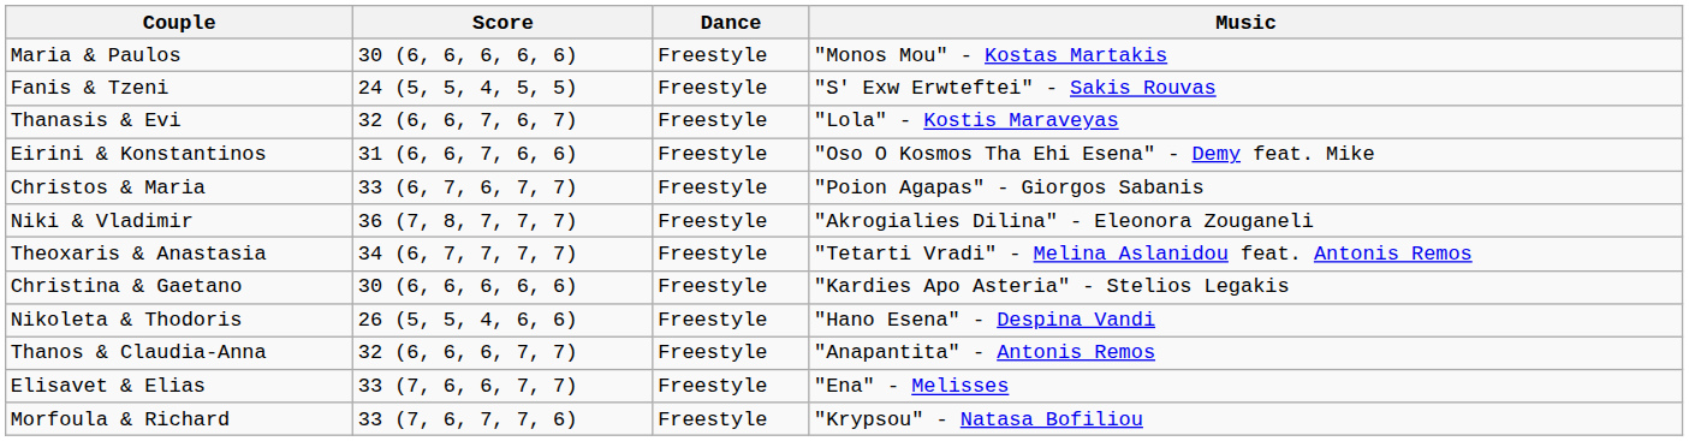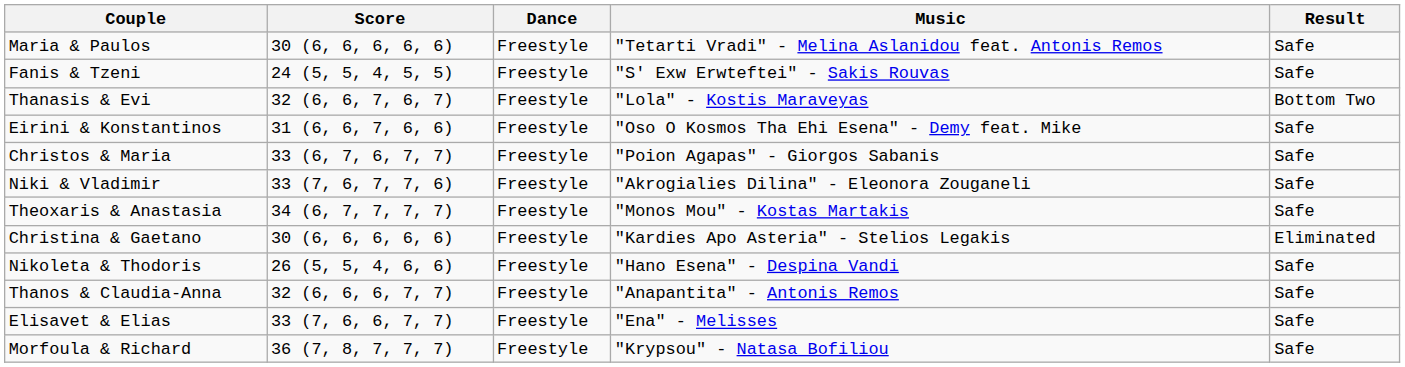+ column: Result | Safe | Safe | Bottom Two | Safe | Safe | Safe | Safe | Eliminated | Safe | Safe | Safe | Safe
Maria & Paulos | Music: "Monos Mou" - Kostas Martakis -> "Tetarti Vradi" - Melina Aslanidou feat. Antonis Remos
Niki & Vladimir | Score: 36 (7, 8, 7, 7, 7) -> 33 (7, 6, 7, 7, 6)
Theoxaris & Anastasia | Music: "Tetarti Vradi" - Melina Aslanidou feat. Antonis Remos -> "Monos Mou" - Kostas Martakis
Morfoula & Richard | Score: 33 (7, 6, 7, 7, 6) -> 36 (7, 8, 7, 7, 7)
